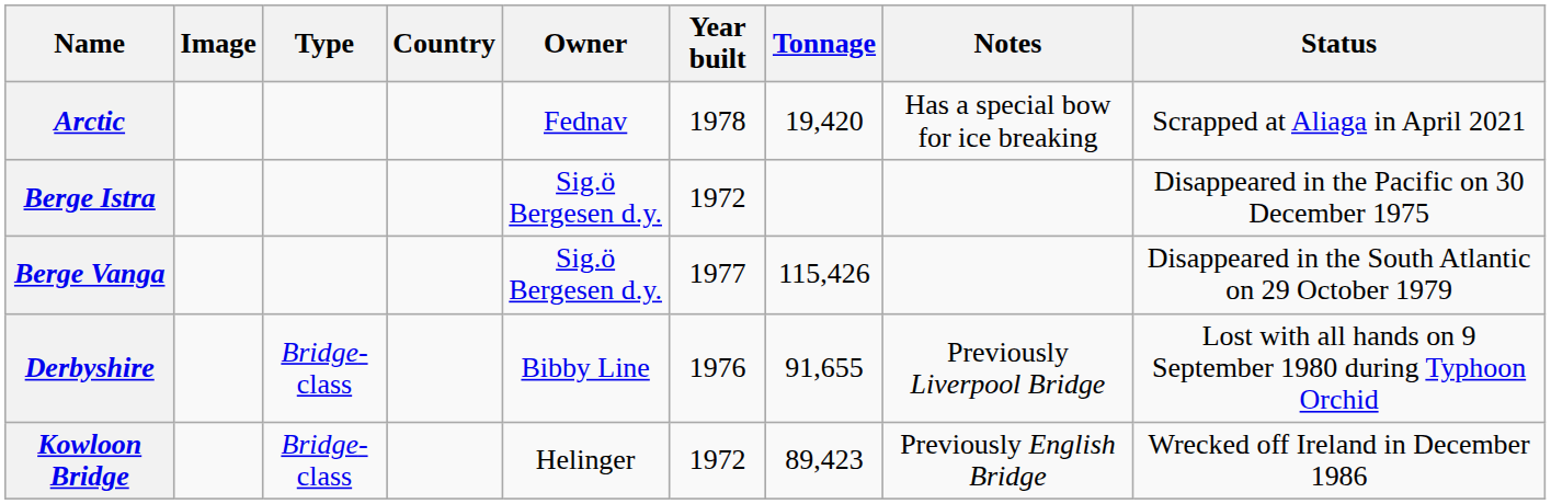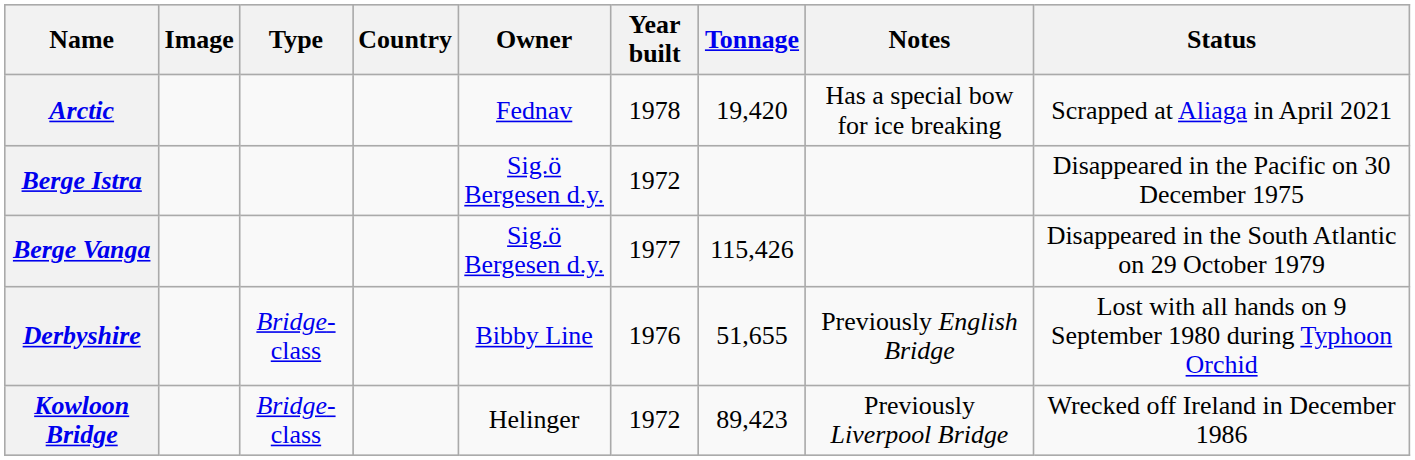Derbyshire | Tonnage: 91,655 -> 51,655
Derbyshire | Notes: Previously Liverpool Bridge -> Previously English Bridge
Kowloon Bridge | Notes: Previously English Bridge -> Previously Liverpool Bridge
